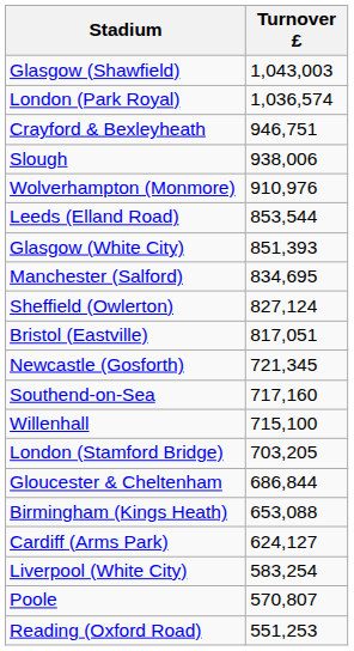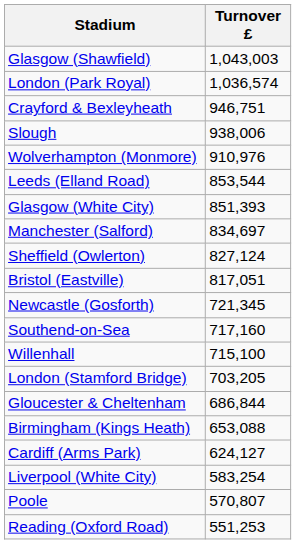Manchester (Salford) | Turnover £: 834,695 -> 834,697
